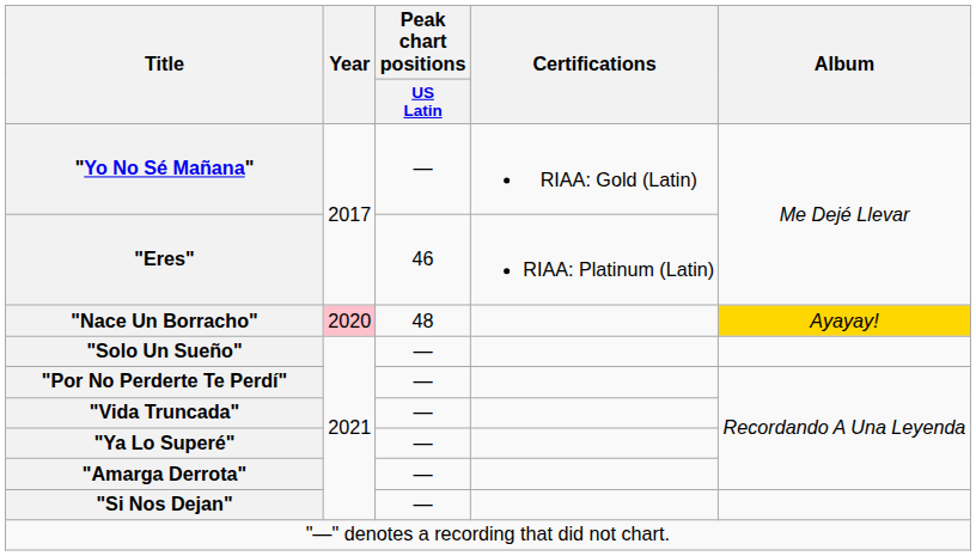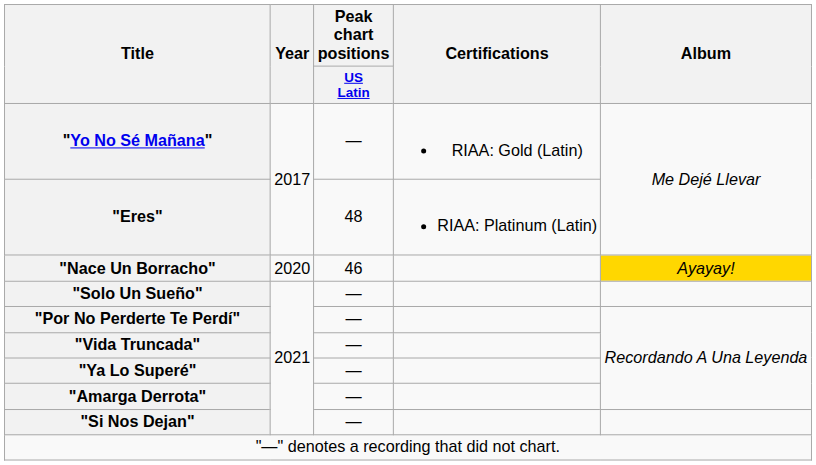"Eres" | Peak chart positions / US Latin: 46 -> 48
"Nace Un Borracho" | Year: pink background -> no background
"Nace Un Borracho" | Peak chart positions / US Latin: 48 -> 46
